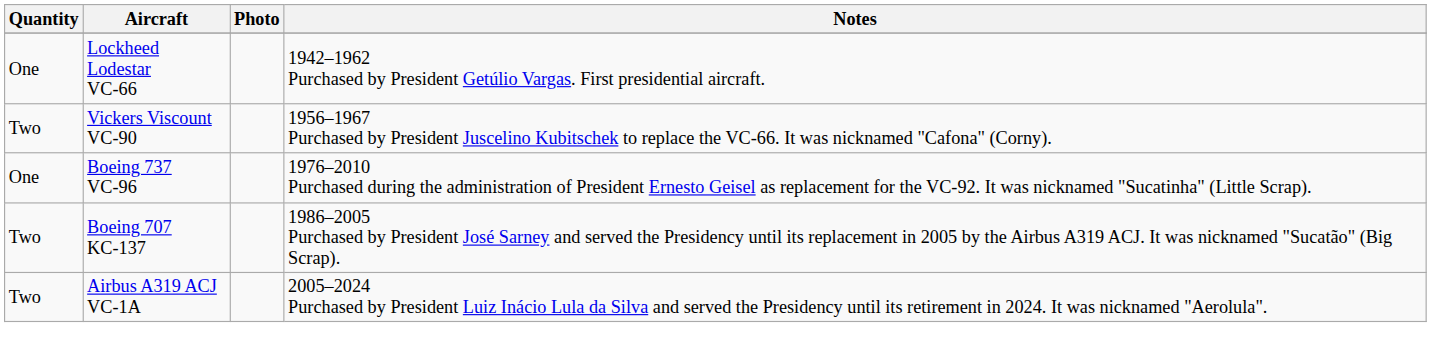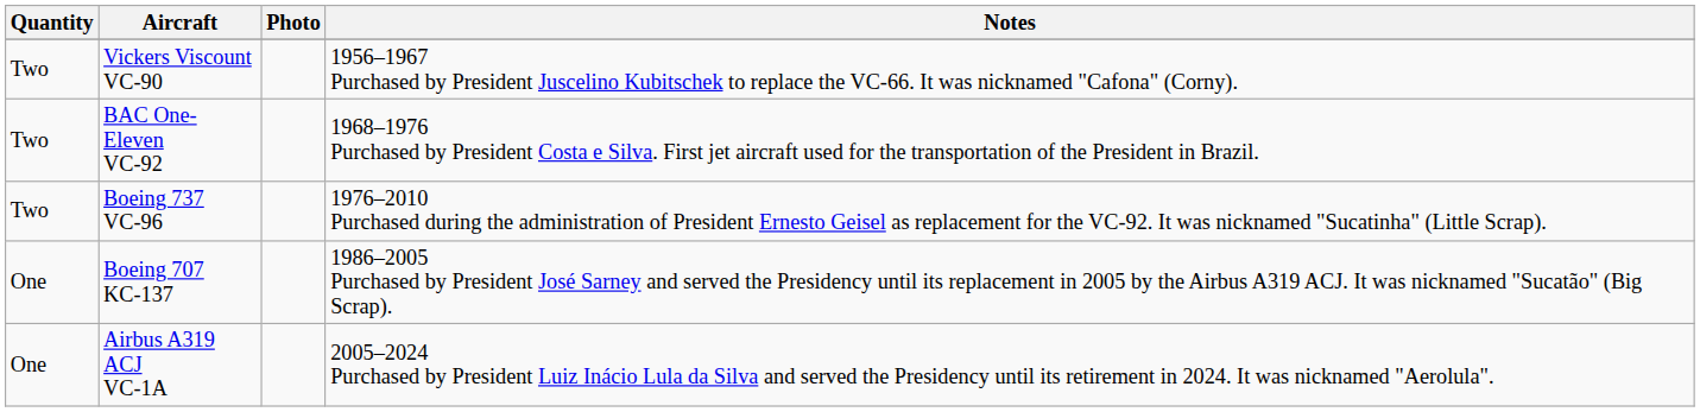- row: One | Lockheed Lodestar VC-66 | 1942–1962 Purchased by President Getúlio Vargas. First presidential aircraft.
+ row: Two | BAC One-Eleven VC-92 | 1968–1976 Purchased by President Costa e Silva. First jet aircraft used for the transportation of the President in Brazil.
Boeing 737 VC-96 | Quantity: One -> Two
Boeing 707 KC-137 | Quantity: Two -> One
Airbus A319 ACJ VC-1A | Quantity: Two -> One
